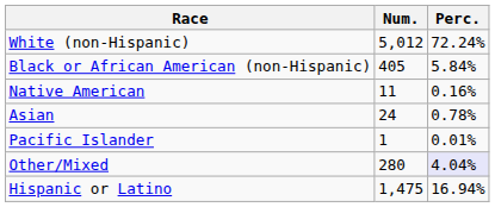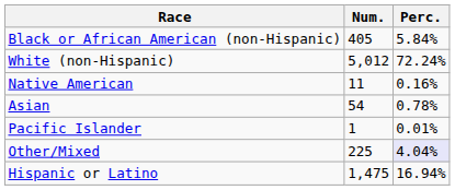rows swapped: White (non-Hispanic) <-> Black or African American (non-Hispanic)
Asian | Num.: 24 -> 54
Other/Mixed | Num.: 280 -> 225
